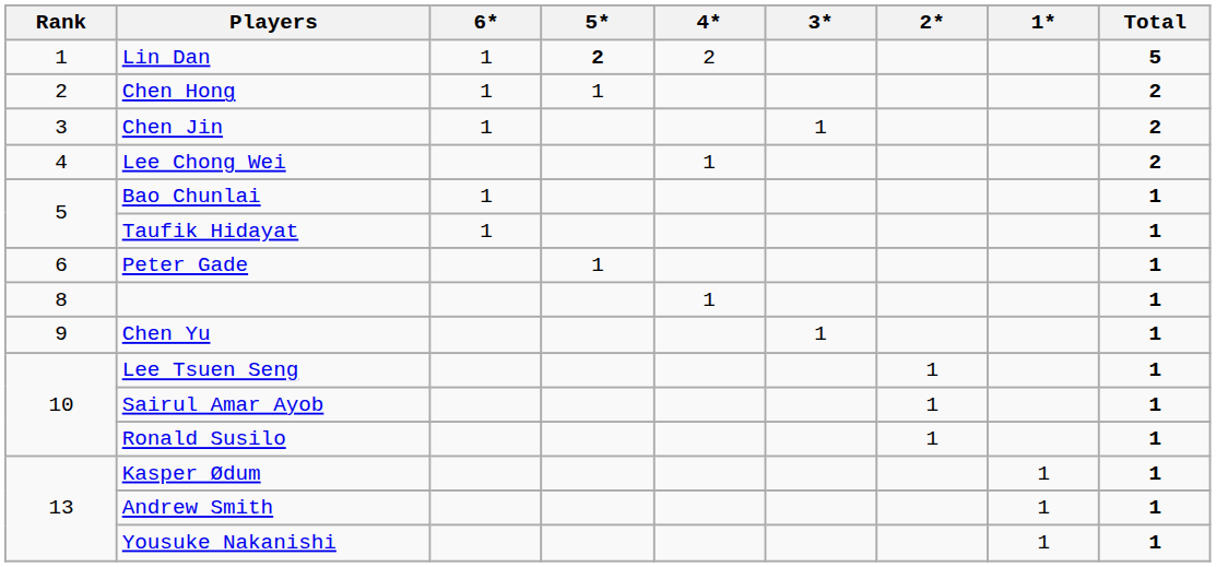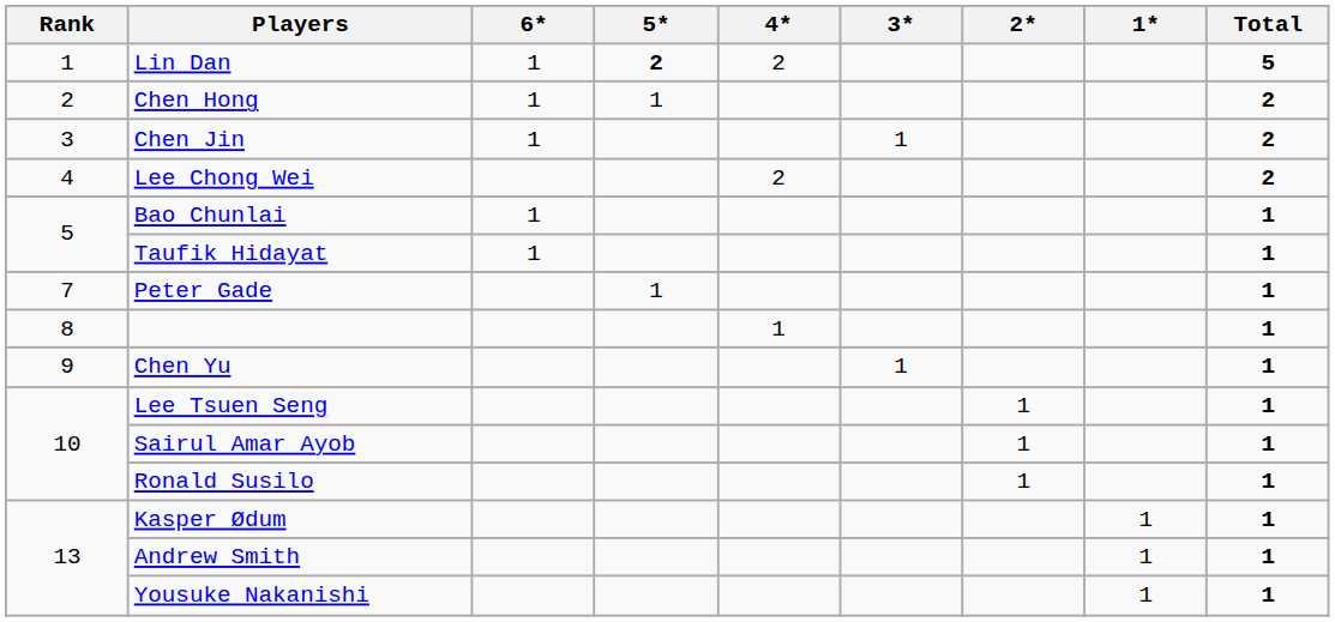Lee Chong Wei | 4*: 1 -> 2
Peter Gade | Rank: 6 -> 7
